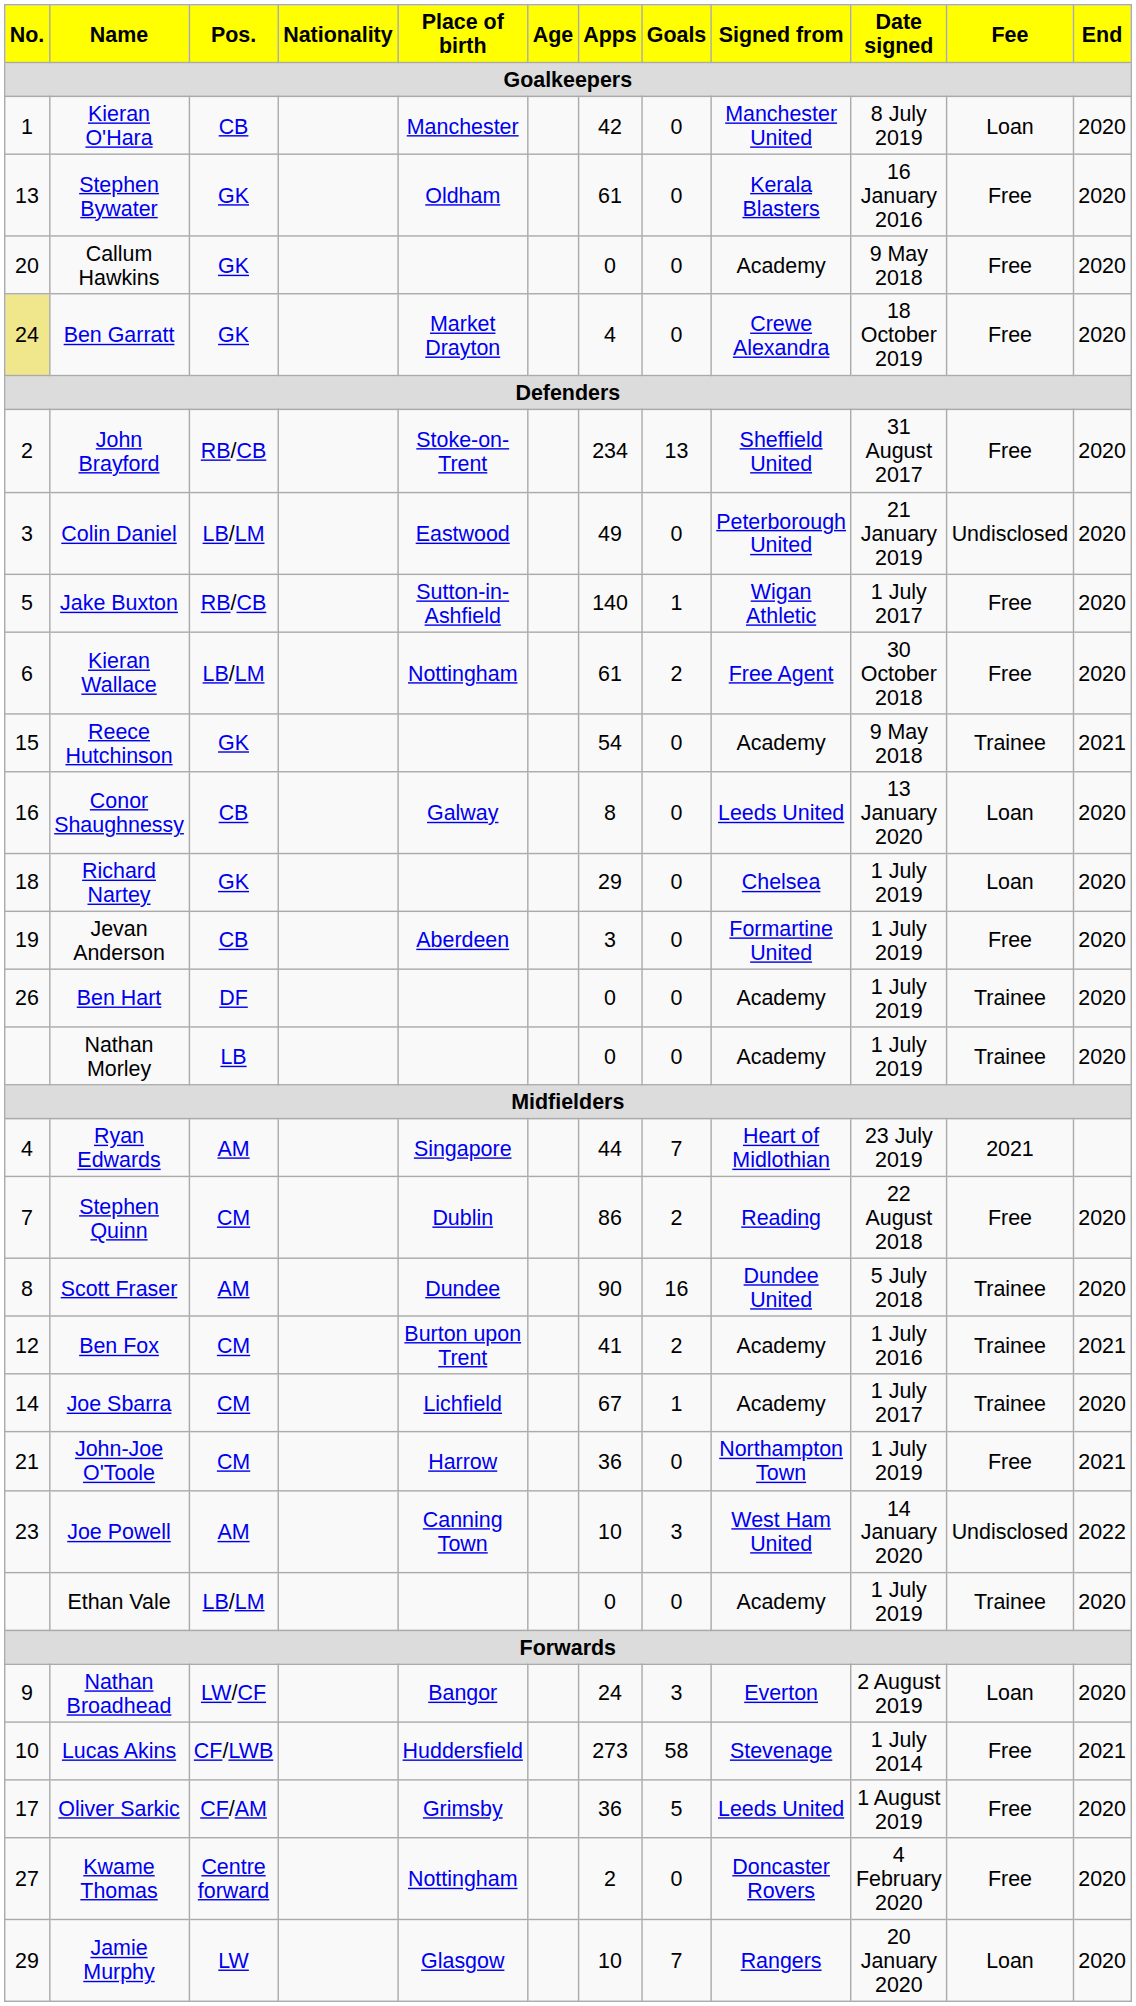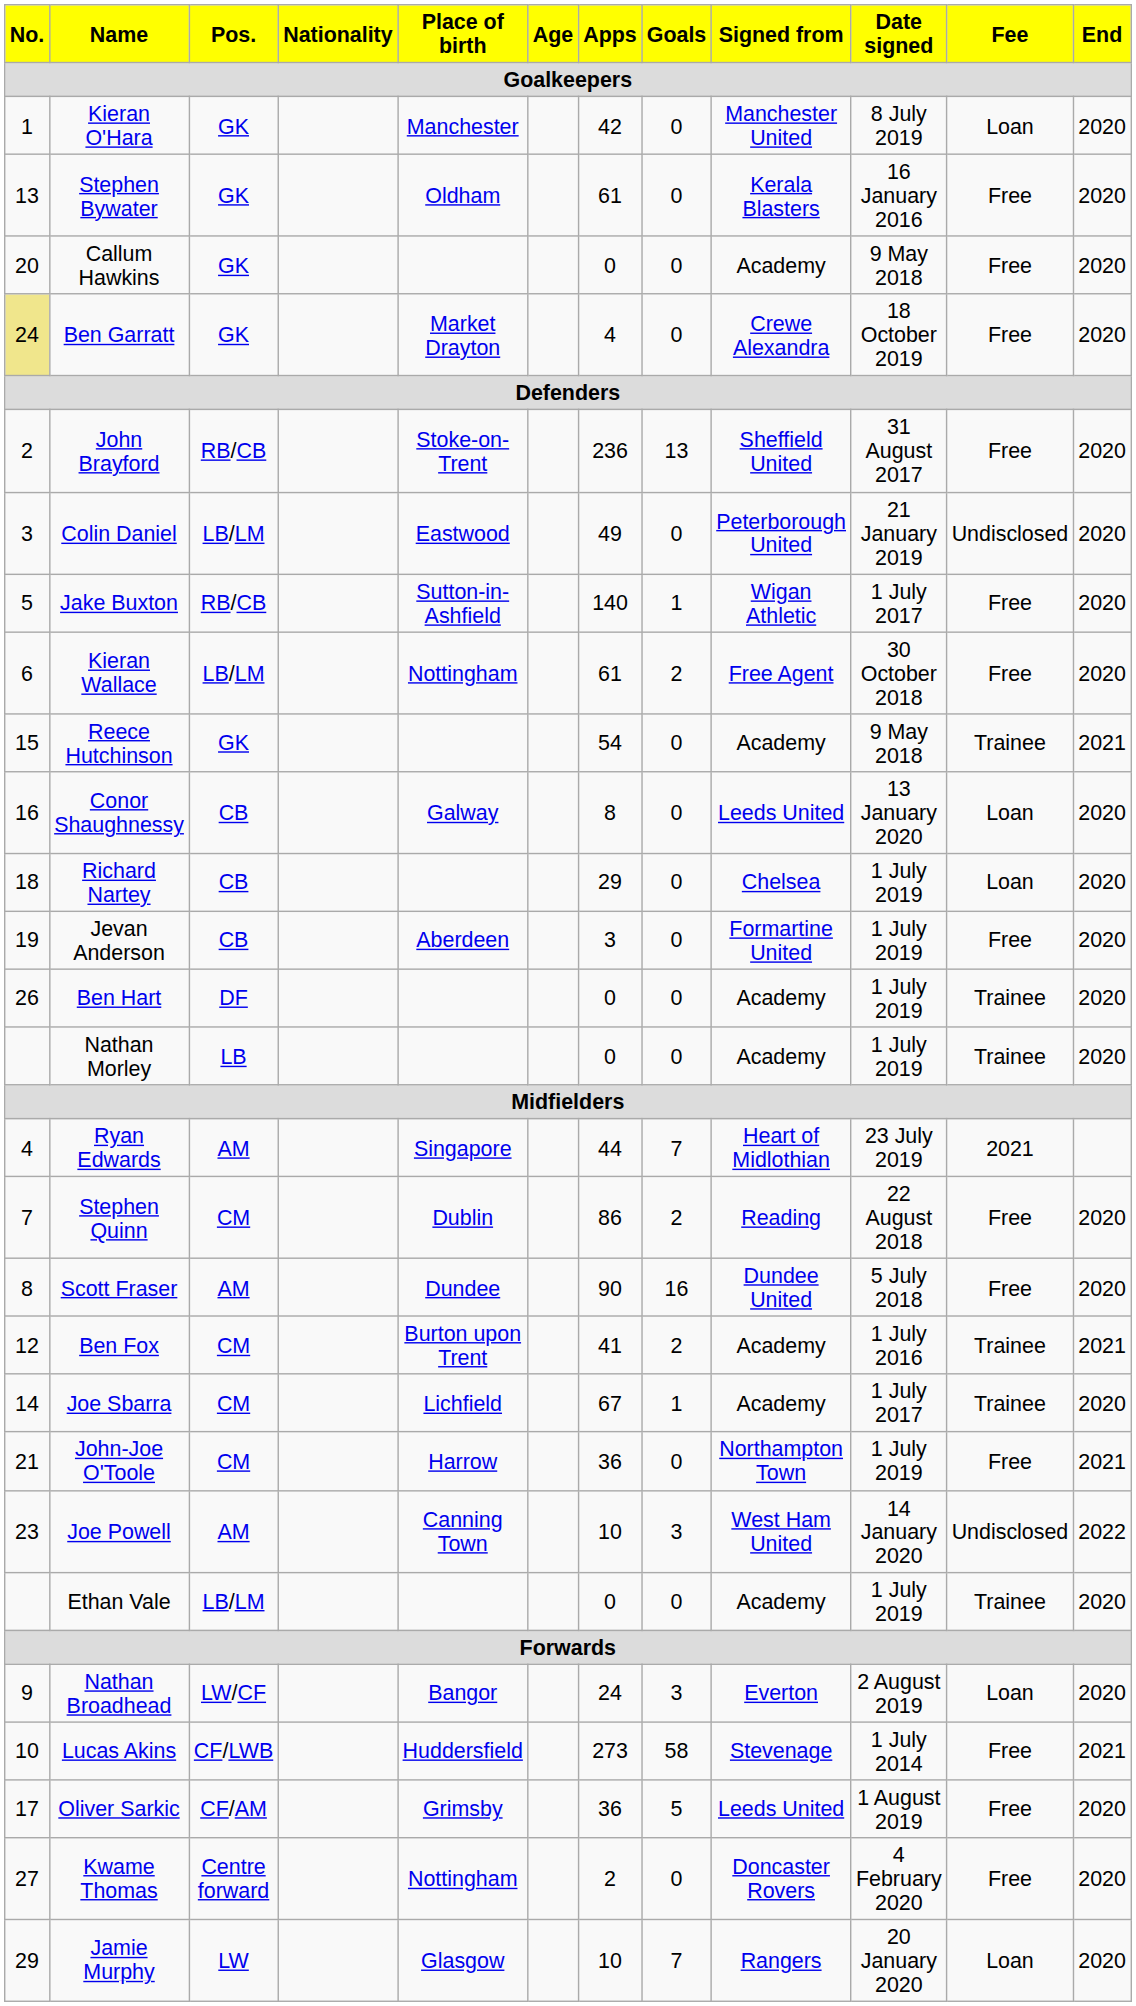Kieran O'Hara | Pos.: CB -> GK
John Brayford | Apps: 234 -> 236
Richard Nartey | Pos.: GK -> CB
Scott Fraser | Fee: Trainee -> Free
